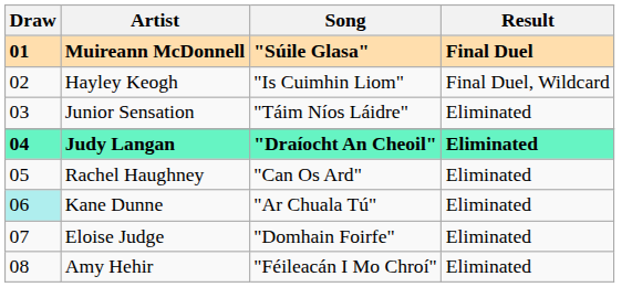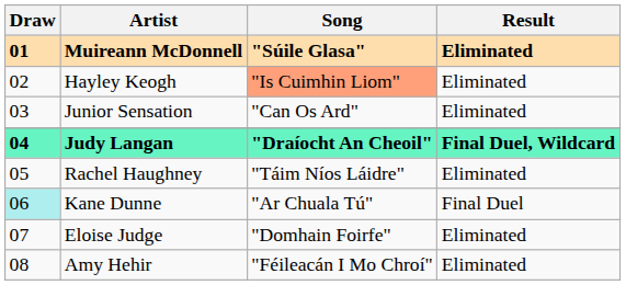Muireann McDonnell | Result: Final Duel -> Eliminated
Hayley Keogh | Song: no background -> lightsalmon background
Hayley Keogh | Result: Final Duel, Wildcard -> Eliminated
Junior Sensation | Song: "Táim Níos Láidre" -> "Can Os Ard"
Judy Langan | Result: Eliminated -> Final Duel, Wildcard
Rachel Haughney | Song: "Can Os Ard" -> "Táim Níos Láidre"
Kane Dunne | Result: Eliminated -> Final Duel
